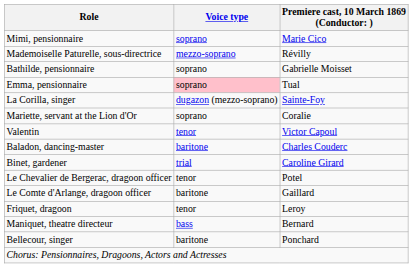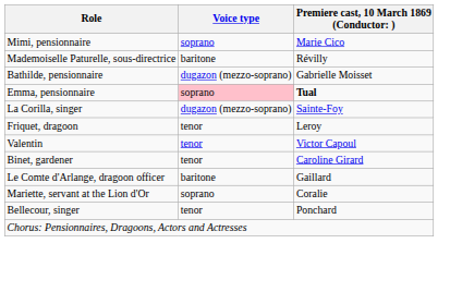Mademoiselle Paturelle, sous-directrice | Voice type: mezzo-soprano -> baritone
Bathilde, pensionnaire | Voice type: soprano -> dugazon (mezzo-soprano)
Emma, pensionnaire | column 3: normal -> bold
rows swapped: Mariette, servant at the Lion d'Or <-> Friquet, dragoon
- row: Baladon, dancing-master | baritone | Charles Couderc
Binet, gardener | Voice type: trial -> tenor
- row: Le Chevalier de Bergerac, dragoon officer | tenor | Potel
- row: Maniquet, theatre directeur | bass | Bernard
Bellecour, singer | Voice type: baritone -> tenor
